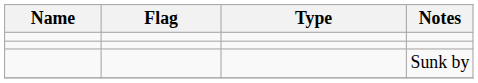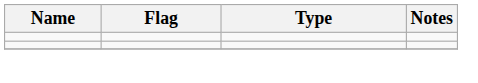- row: Sunk by
